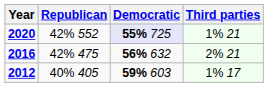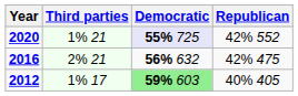columns swapped: Republican <-> Third parties
2012 | Democratic: no background -> lightgreen background
